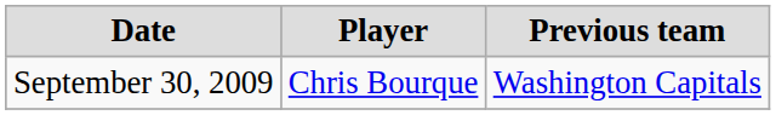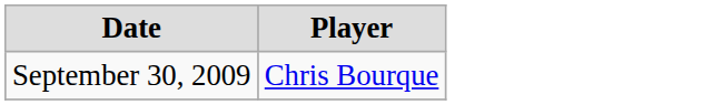- column: Previous team | Washington Capitals
